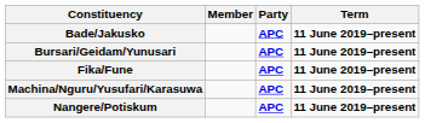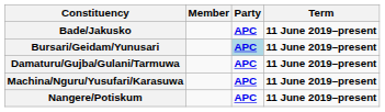Bursari/Geidam/Yunusari | Party: no background -> lightblue background
+ row: Damaturu/Gujba/Gulani/Tarmuwa | APC | 11 June 2019–present
- row: Fika/Fune | APC | 11 June 2019–present
